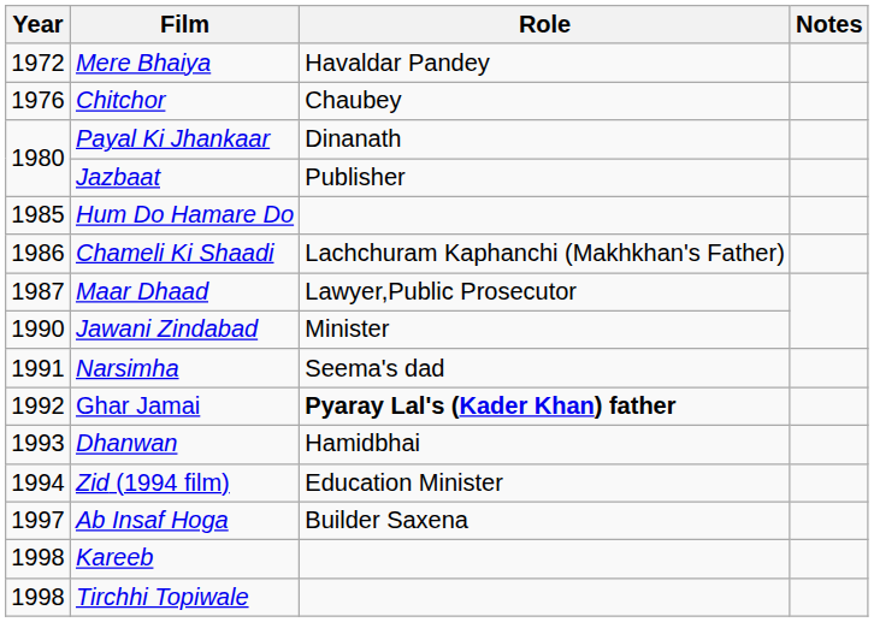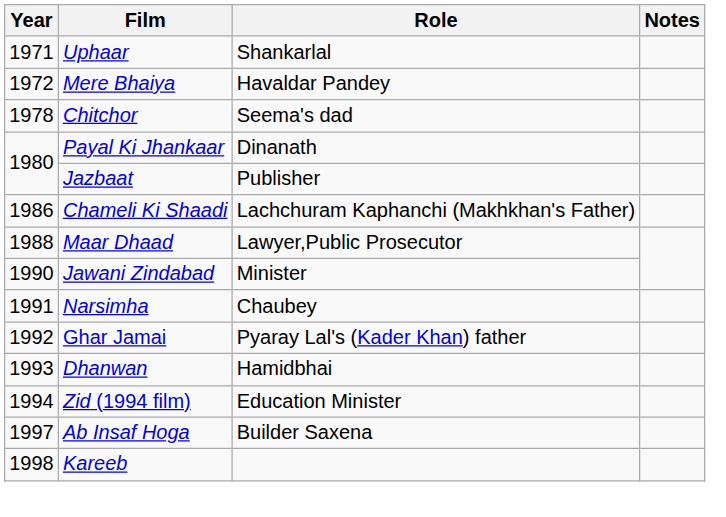+ row: 1971 | Uphaar | Shankarlal
Chitchor | Year: 1976 -> 1978
Chitchor | Role: Chaubey -> Seema's dad
- row: 1985 | Hum Do Hamare Do
Maar Dhaad | Year: 1987 -> 1988
Narsimha | Role: Seema's dad -> Chaubey
Ghar Jamai | Role: bold -> normal
- row: 1998 | Tirchhi Topiwale
